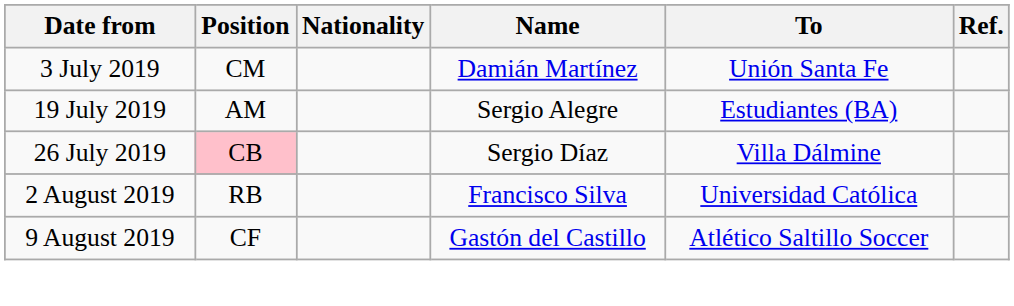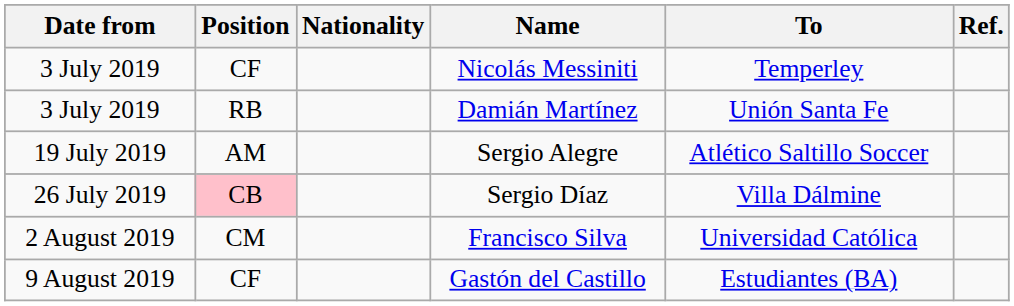+ row: 3 July 2019 | CF | Nicolás Messiniti | Temperley
Damián Martínez | Position: CM -> RB
Sergio Alegre | To: Estudiantes (BA) -> Atlético Saltillo Soccer
Francisco Silva | Position: RB -> CM
Gastón del Castillo | To: Atlético Saltillo Soccer -> Estudiantes (BA)
